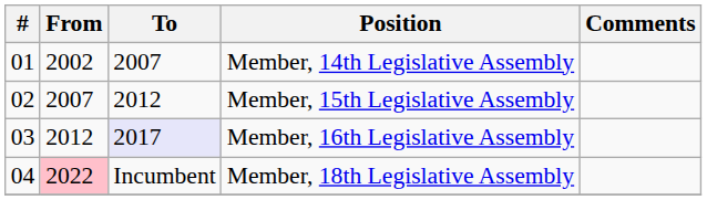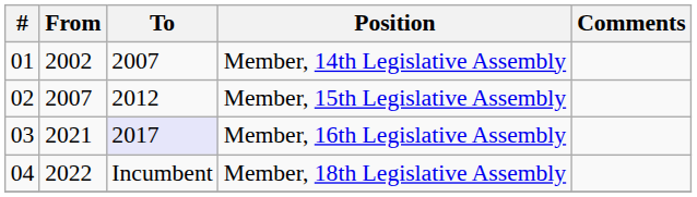Member, 16th Legislative Assembly | From: 2012 -> 2021
Member, 18th Legislative Assembly | From: pink background -> no background
